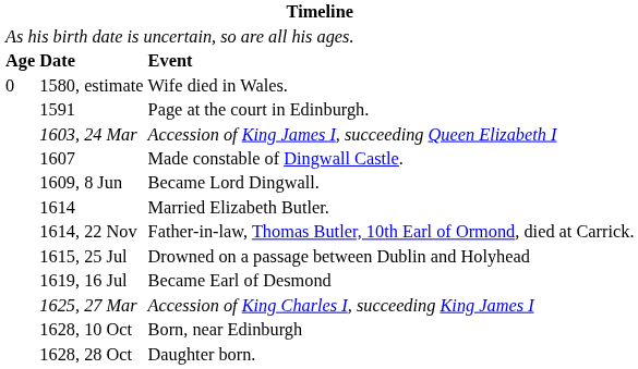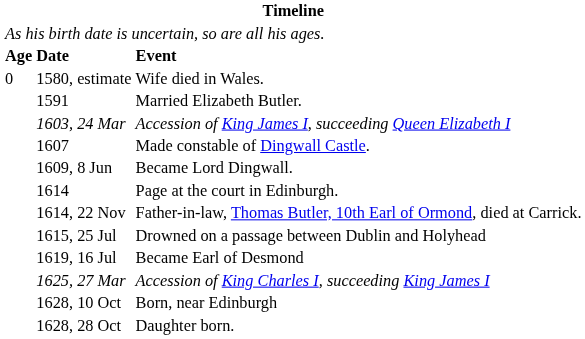1591 | column 3: Page at the court in Edinburgh. -> Married Elizabeth Butler.
1614 | column 3: Married Elizabeth Butler. -> Page at the court in Edinburgh.
